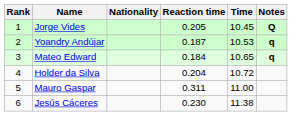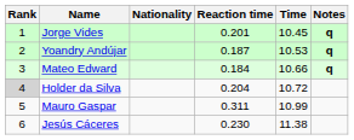Jorge Vides | Reaction time: 0.205 -> 0.201
Jorge Vides | Notes: Q -> q
Mateo Edward | Time: 10.65 -> 10.66
Holder da Silva | Rank: no background -> lightgrey background
Mauro Gaspar | Time: 11.00 -> 10.99
